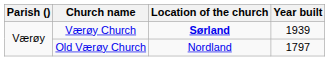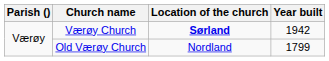Værøy Church | Year built: 1939 -> 1942
Old Værøy Church | Year built: 1797 -> 1799
